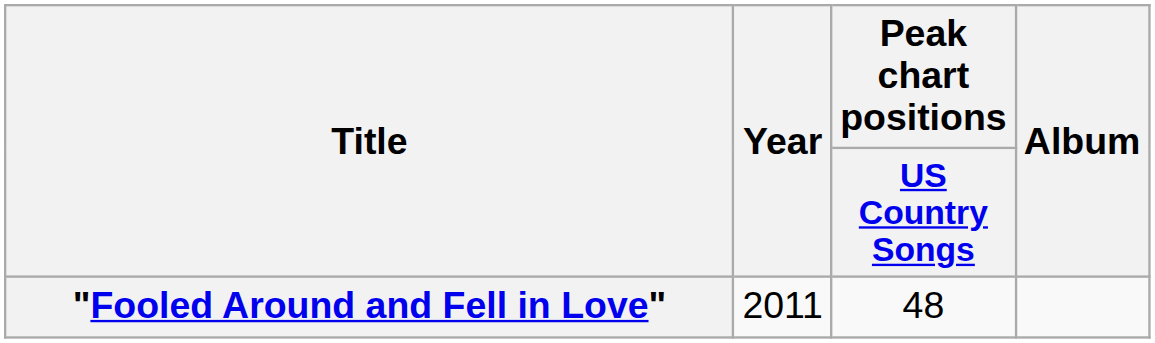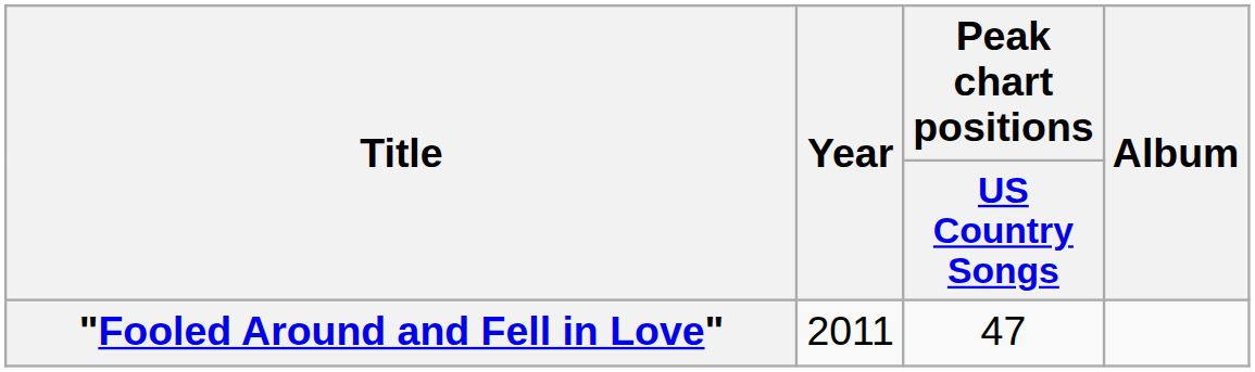"Fooled Around and Fell in Love" | Peak chart positions / US Country Songs: 48 -> 47
